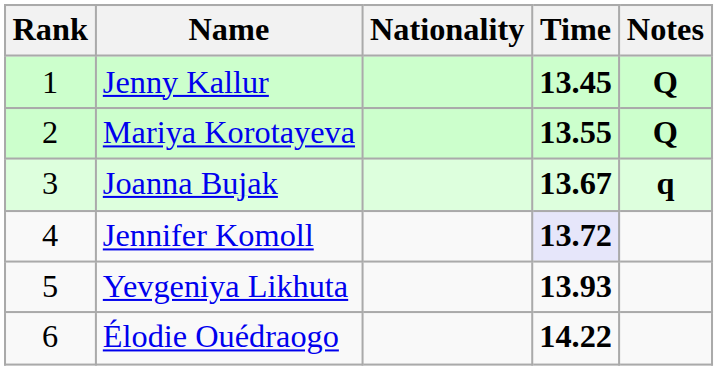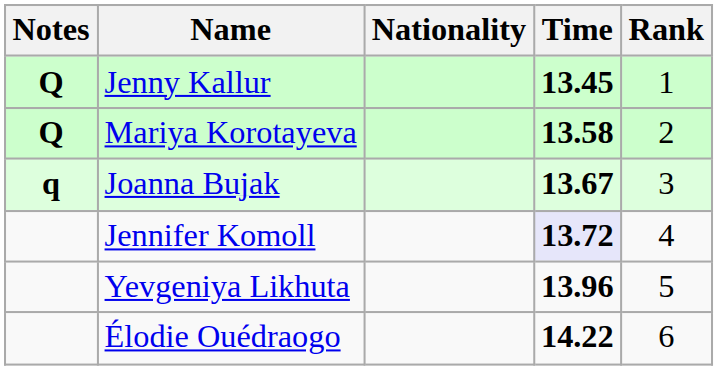columns swapped: Rank <-> Notes
Mariya Korotayeva | Time: 13.55 -> 13.58
Yevgeniya Likhuta | Time: 13.93 -> 13.96
